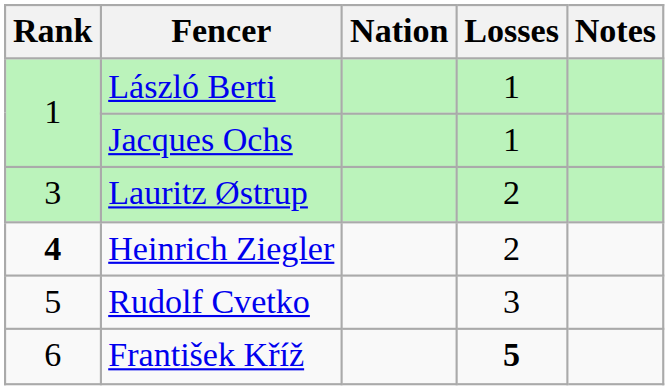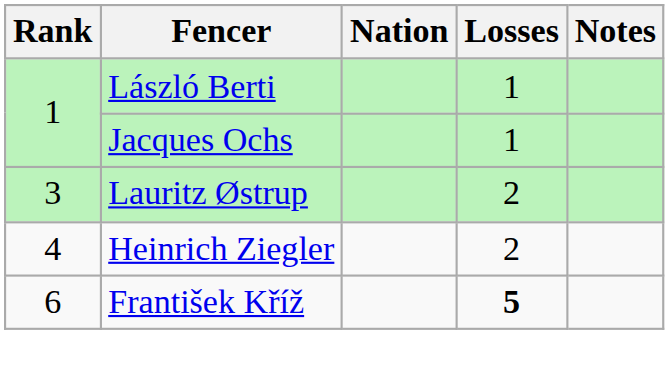Heinrich Ziegler | Rank: bold -> normal
- row: 5 | Rudolf Cvetko | 3
